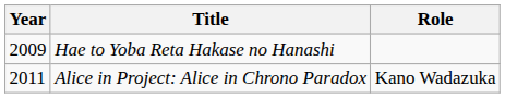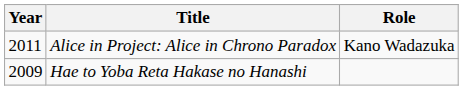rows swapped: Hae to Yoba Reta Hakase no Hanashi <-> Alice in Project: Alice in Chrono Paradox
